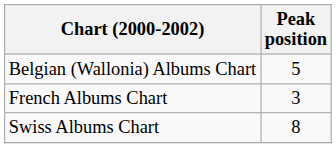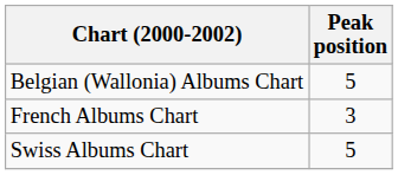Swiss Albums Chart | Peak position: 8 -> 5
